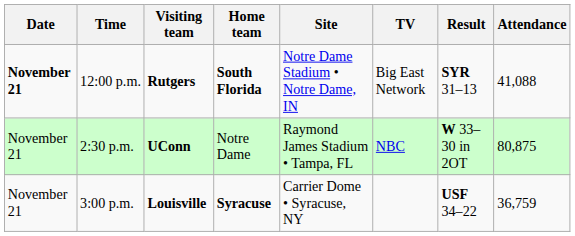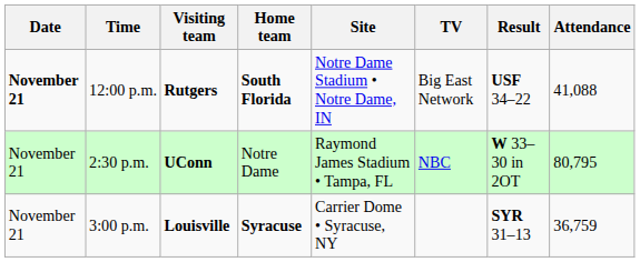12:00 p.m. | Result: SYR 31–13 -> USF 34–22
2:30 p.m. | Attendance: 80,875 -> 80,795
3:00 p.m. | Result: USF 34–22 -> SYR 31–13
